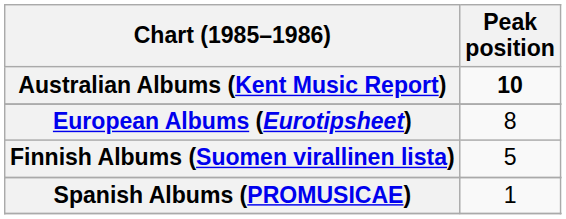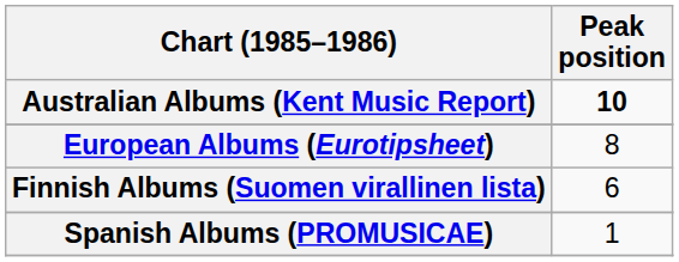Finnish Albums (Suomen virallinen lista) | Peak position: 5 -> 6
